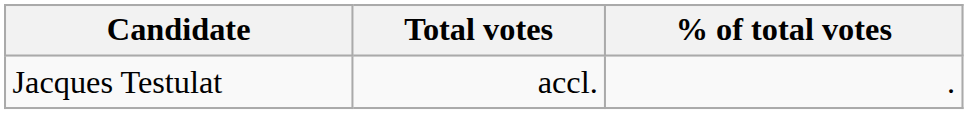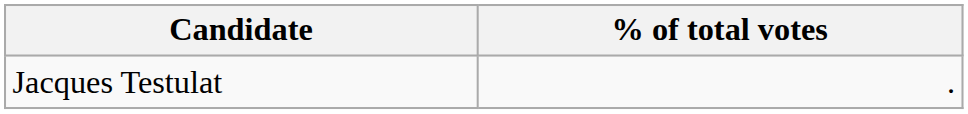- column: Total votes | accl.
